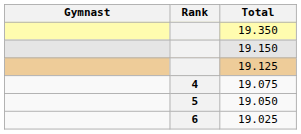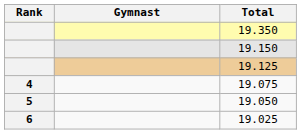columns swapped: Rank <-> Gymnast
